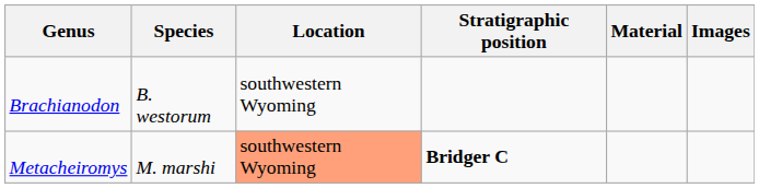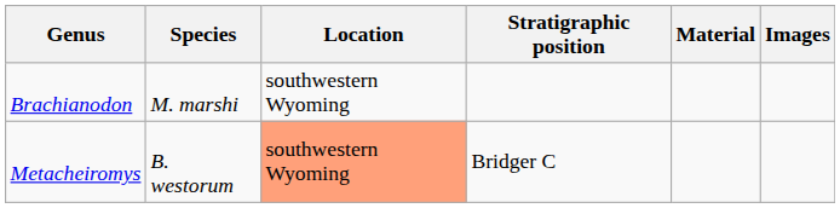Brachianodon | Species: B. westorum -> M. marshi
Metacheiromys | Species: M. marshi -> B. westorum
Metacheiromys | Stratigraphic position: bold -> normal
